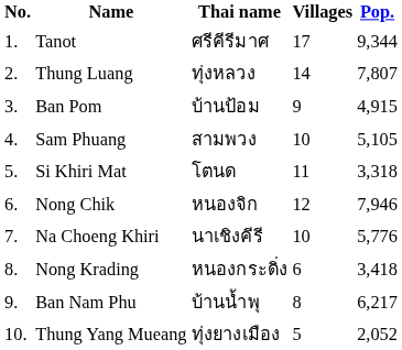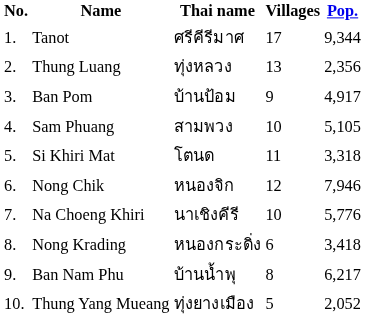Thung Luang | Villages: 14 -> 13
Thung Luang | Pop.: 7,807 -> 2,356
Ban Pom | Pop.: 4,915 -> 4,917
